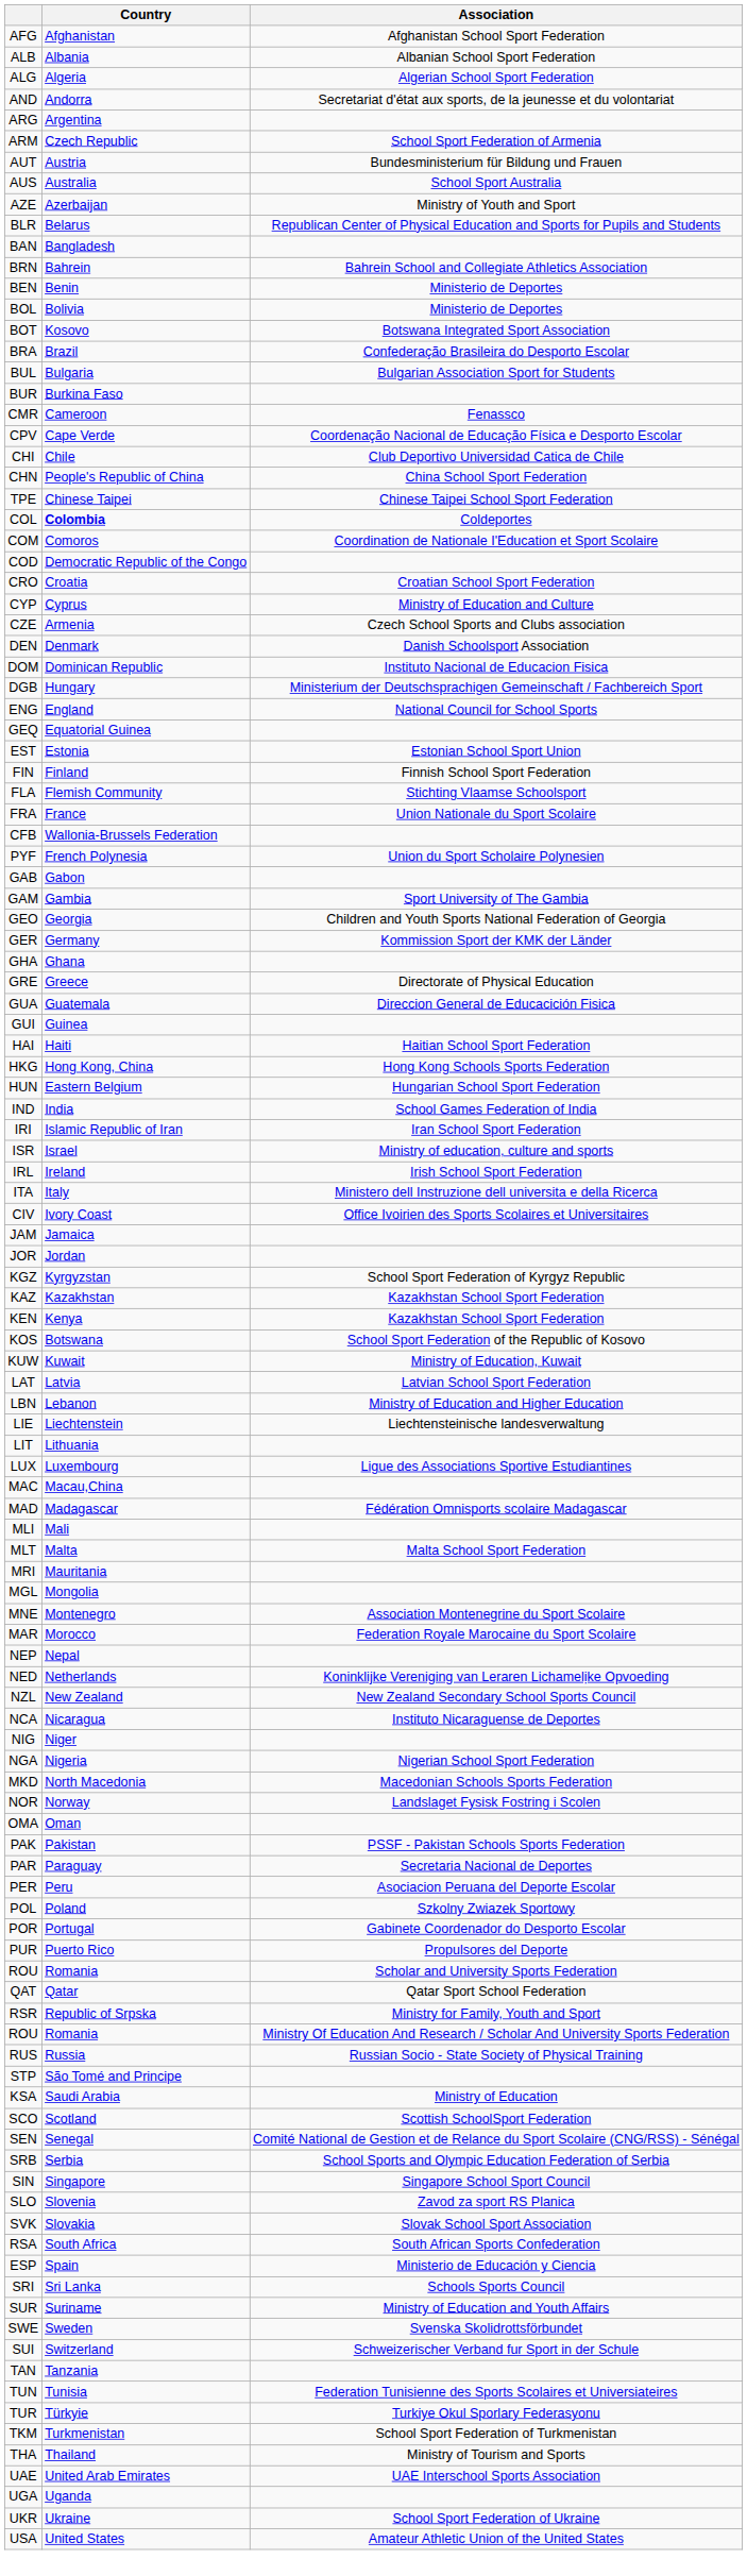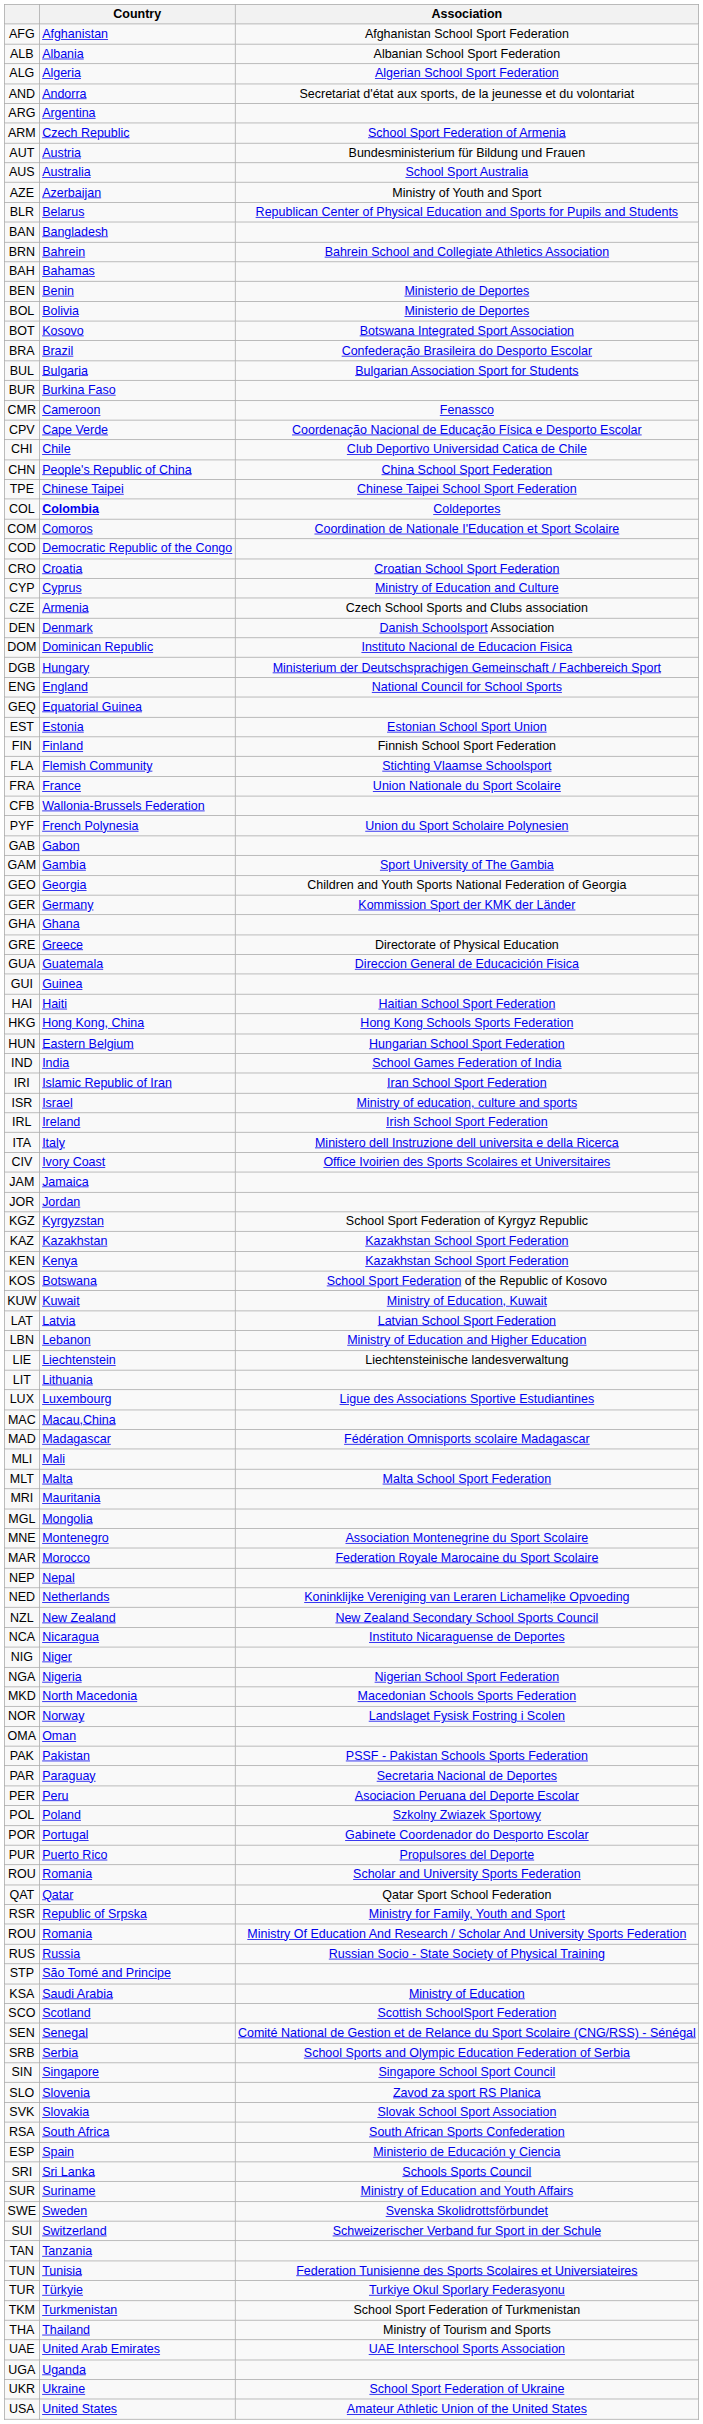+ row: BAH | Bahamas
